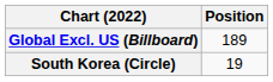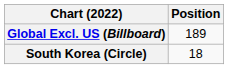South Korea (Circle) | Position: 19 -> 18
